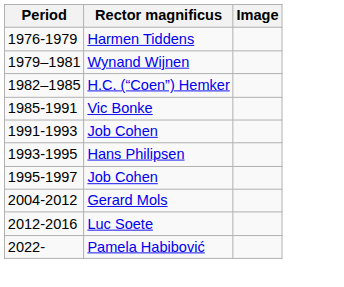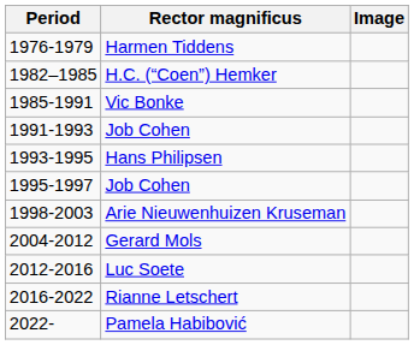- row: 1979–1981 | Wynand Wijnen
+ row: 1998-2003 | Arie Nieuwenhuizen Kruseman
+ row: 2016-2022 | Rianne Letschert
